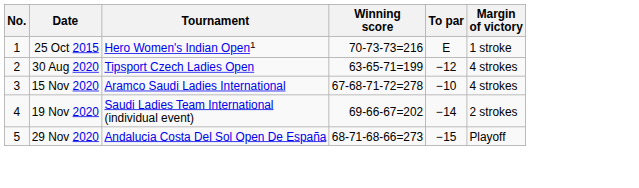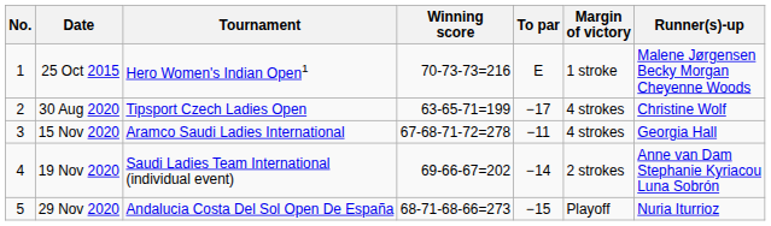+ column: Runner(s)-up | Malene Jørgensen Becky Morgan Cheyenne Woods | Christine Wolf | Georgia Hall | Anne van Dam Stephanie Kyriacou Luna Sobrón | Nuria Iturrioz
30 Aug 2020 | To par: −12 -> −17
15 Nov 2020 | To par: −10 -> −11
